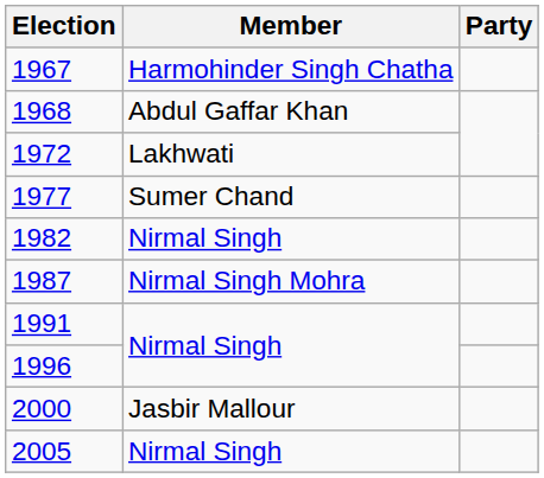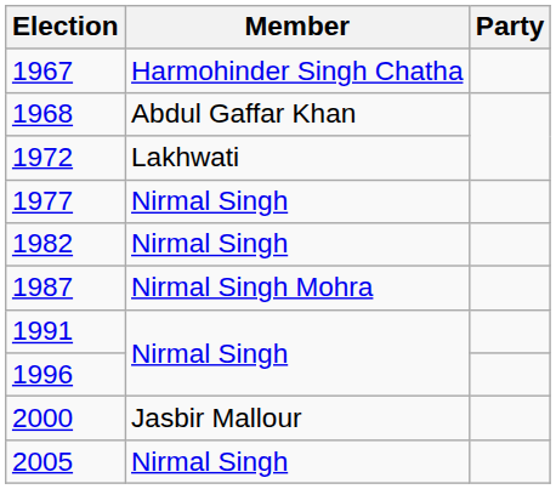1977 | Member: Sumer Chand -> Nirmal Singh
